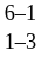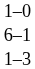+ row: 1–0
